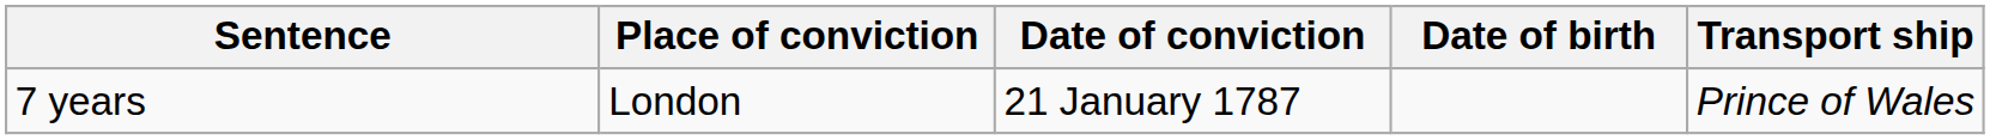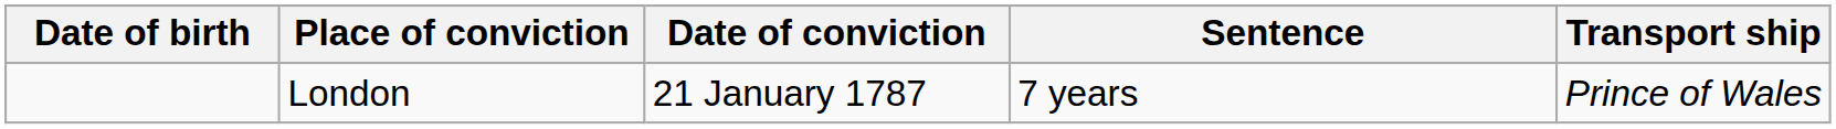columns swapped: Date of birth <-> Sentence
